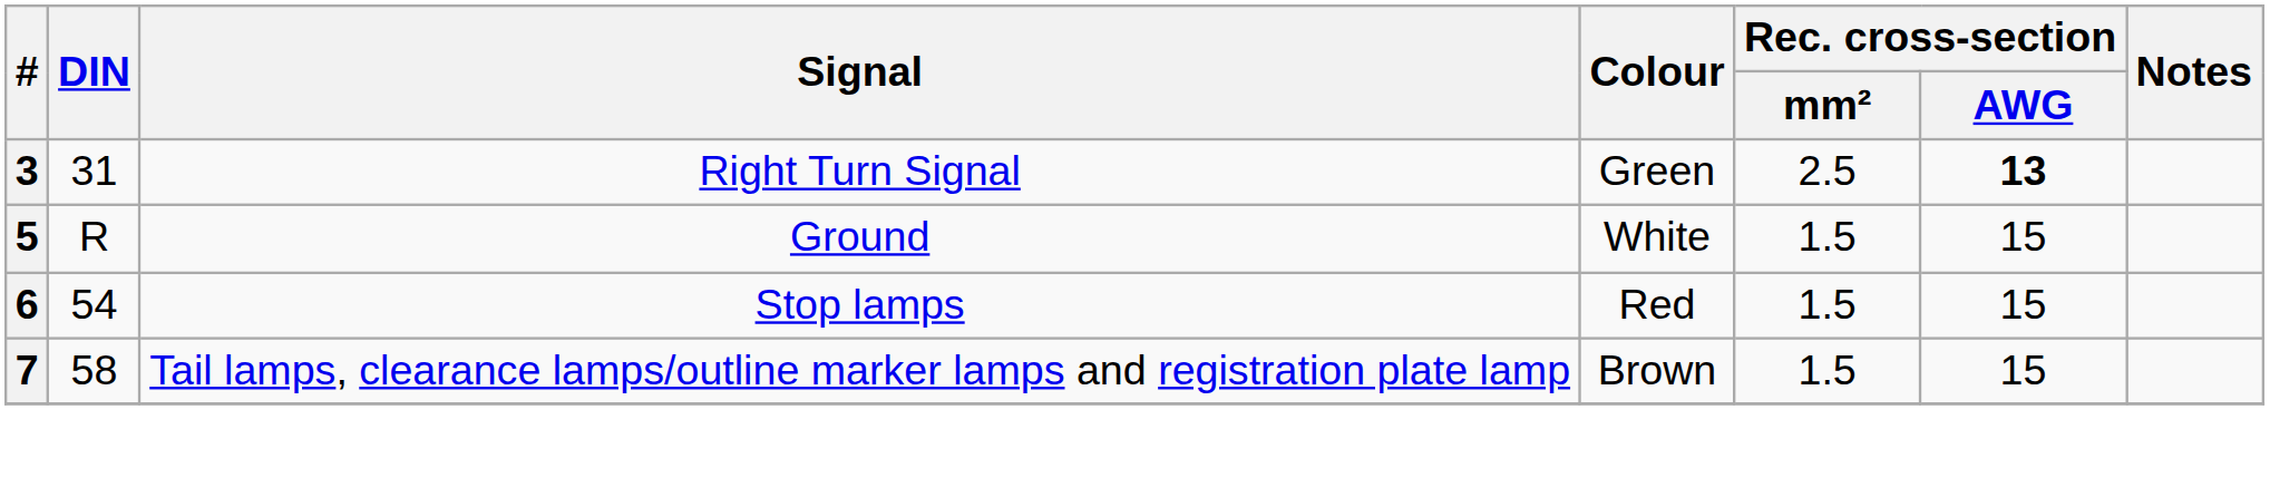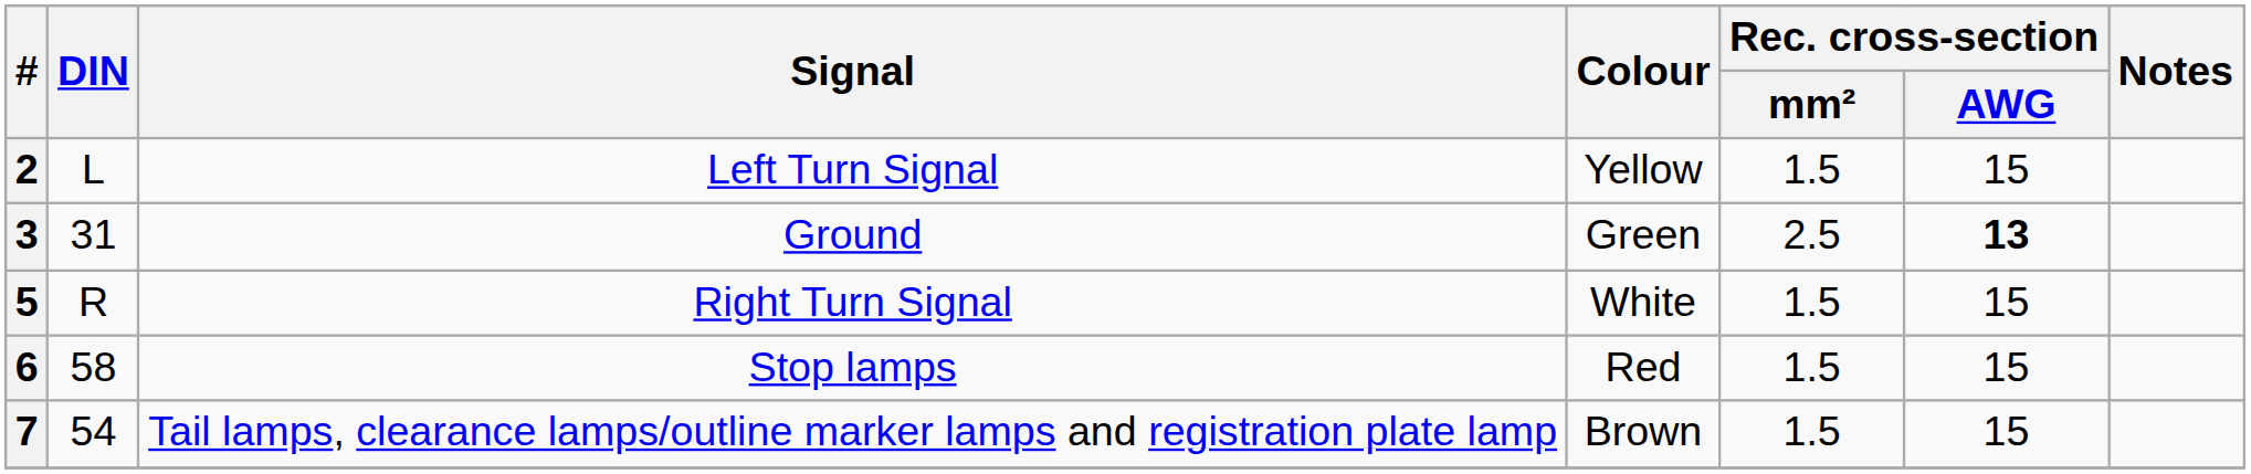+ row: 2 | L | Left Turn Signal | Yellow | 1.5 | 15
3 | Signal: Right Turn Signal -> Ground
5 | Signal: Ground -> Right Turn Signal
6 | DIN: 54 -> 58
7 | DIN: 58 -> 54
